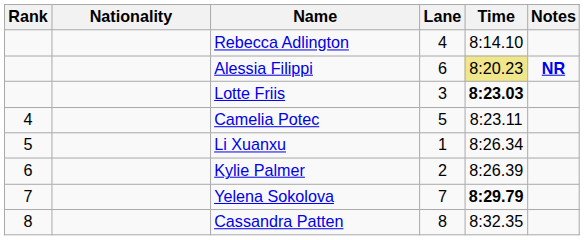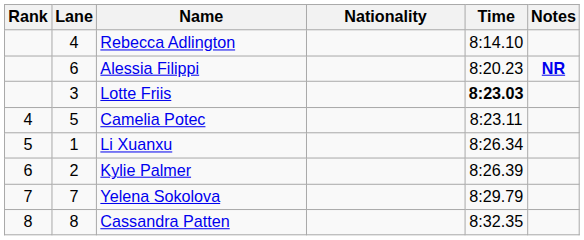columns swapped: Lane <-> Nationality
Alessia Filippi | Time: khaki background -> no background
Yelena Sokolova | Time: bold -> normal
